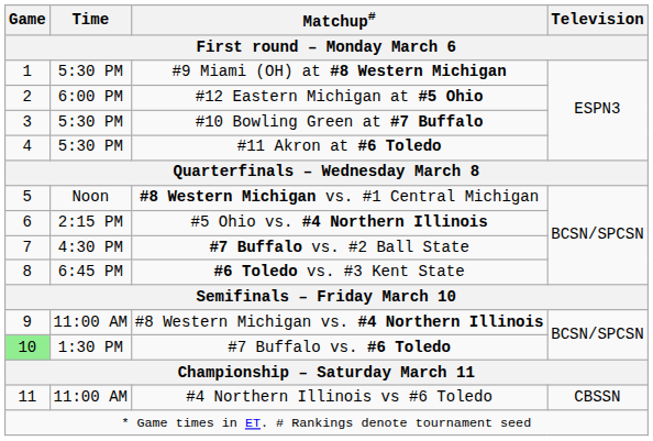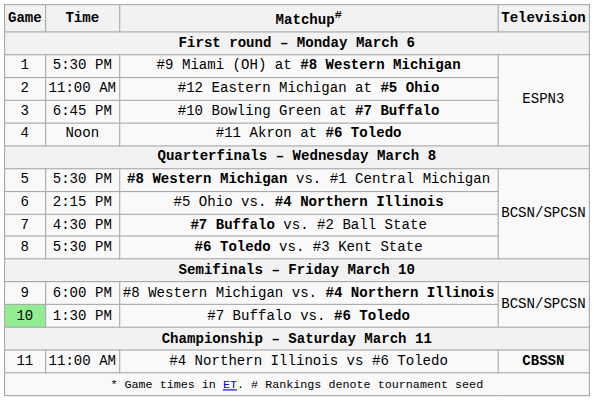#12 Eastern Michigan at #5 Ohio | Time: 6:00 PM -> 11:00 AM
#10 Bowling Green at #7 Buffalo | Time: 5:30 PM -> 6:45 PM
#11 Akron at #6 Toledo | Time: 5:30 PM -> Noon
#8 Western Michigan vs. #1 Central Michigan | Time: Noon -> 5:30 PM
#6 Toledo vs. #3 Kent State | Time: 6:45 PM -> 5:30 PM
#8 Western Michigan vs. #4 Northern Illinois | Time: 11:00 AM -> 6:00 PM
#4 Northern Illinois vs #6 Toledo | Television: normal -> bold
